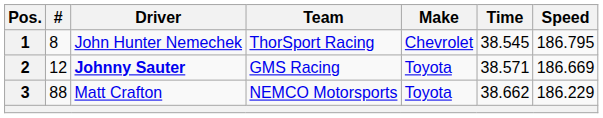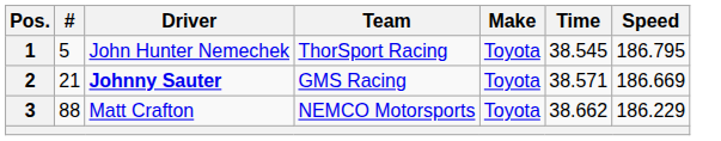1 | #: 8 -> 5
1 | Make: Chevrolet -> Toyota
2 | #: 12 -> 21
